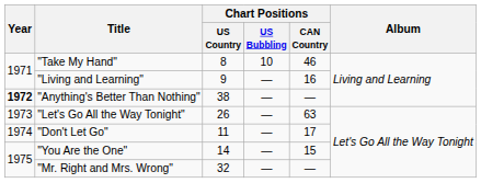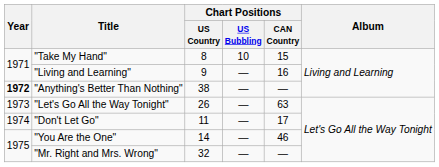"Take My Hand" | Chart Positions / CAN Country: 46 -> 15
"You Are the One" | Chart Positions / CAN Country: 15 -> 46
